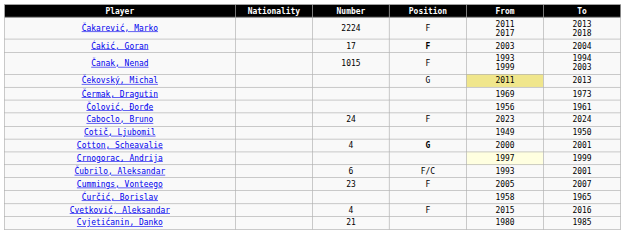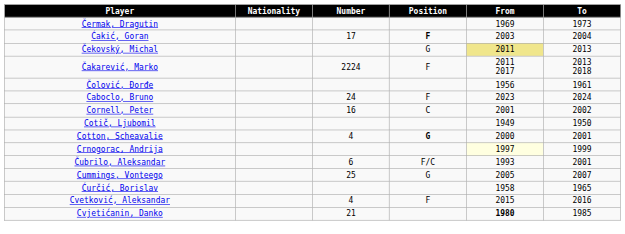rows swapped: Čakarević, Marko <-> Čermak, Dragutin
- row: Čanak, Nenad | 1015 | F | 1993 1999 | 1994 2003
+ row: Cornell, Peter | 16 | C | 2001 | 2002
Cummings, Vonteego | Number: 23 -> 25
Cummings, Vonteego | Position: F -> G
Cvjetićanin, Danko | From: normal -> bold
